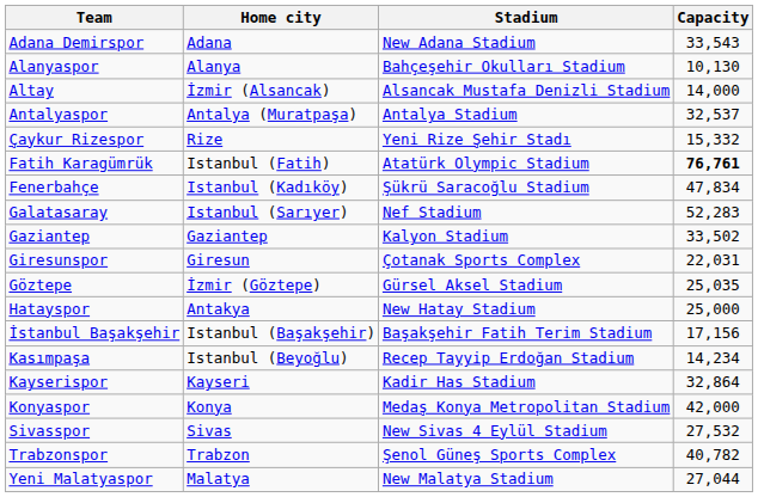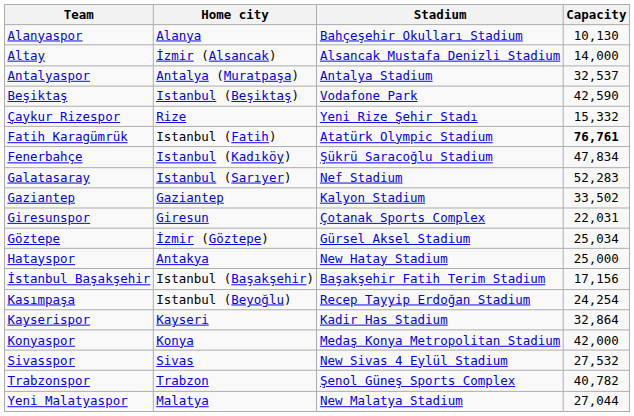- row: Adana Demirspor | Adana | New Adana Stadium | 33,543
+ row: Beşiktaş | Istanbul (Beşiktaş) | Vodafone Park | 42,590
Göztepe | Capacity: 25,035 -> 25,034
Kasımpaşa | Capacity: 14,234 -> 24,254
